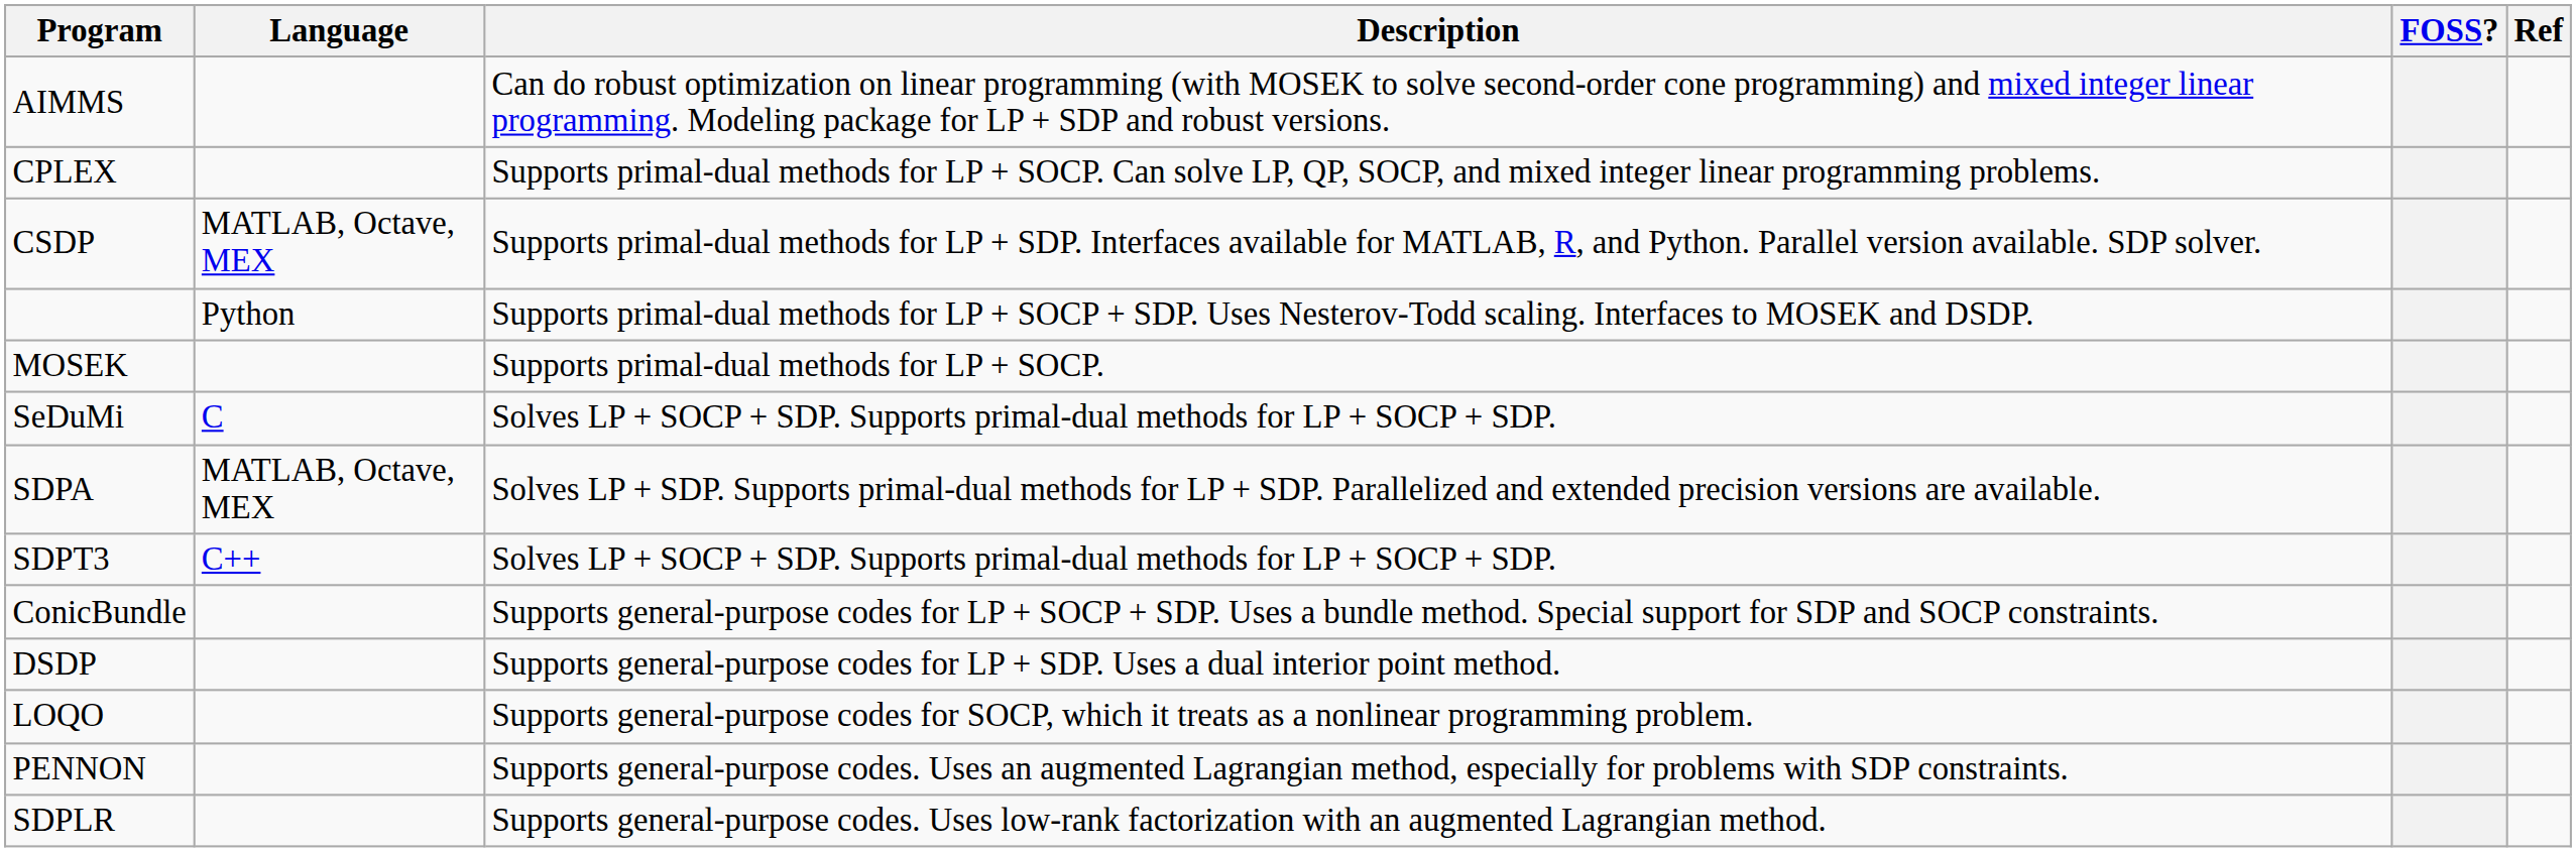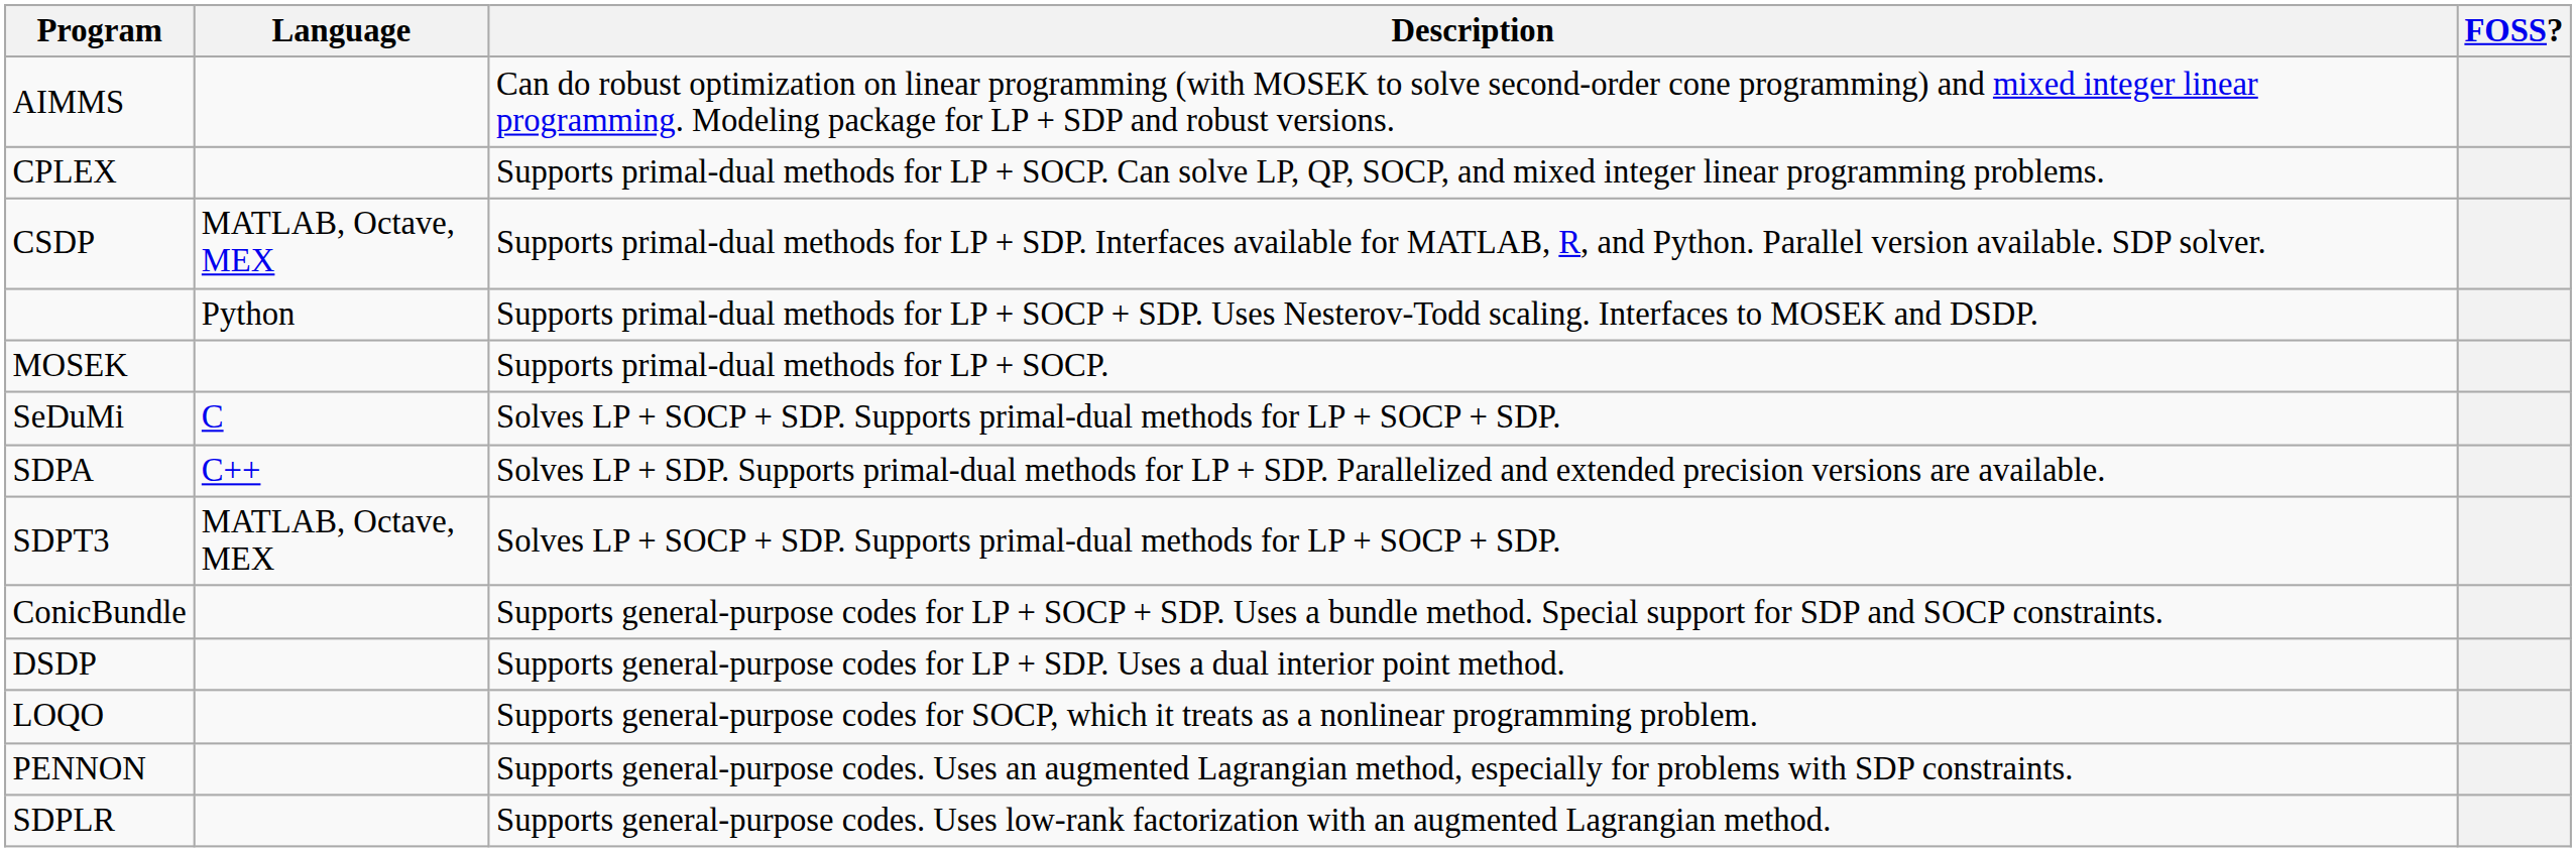- column: Ref
SDPA | Language: MATLAB, Octave, MEX -> C++
SDPT3 | Language: C++ -> MATLAB, Octave, MEX
